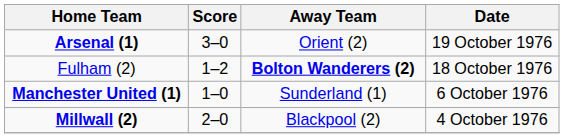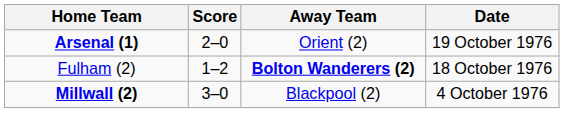Arsenal (1) | Score: 3–0 -> 2–0
- row: Manchester United (1) | 1–0 | Sunderland (1) | 6 October 1976
Millwall (2) | Score: 2–0 -> 3–0
